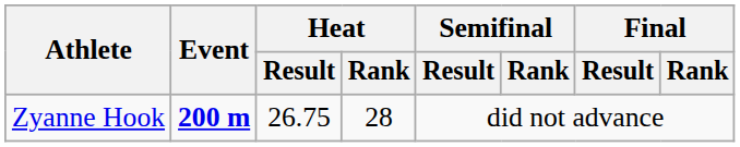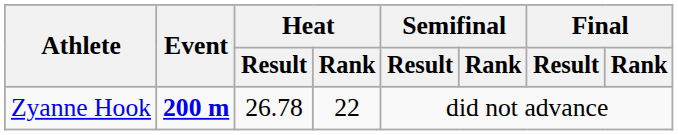Zyanne Hook | Heat / Result: 26.75 -> 26.78
Zyanne Hook | Heat / Rank: 28 -> 22
